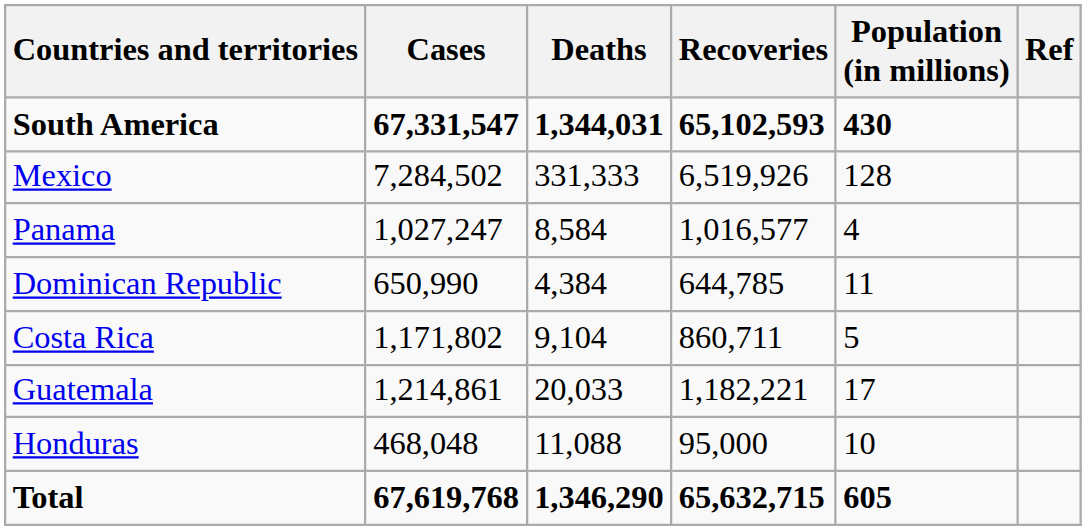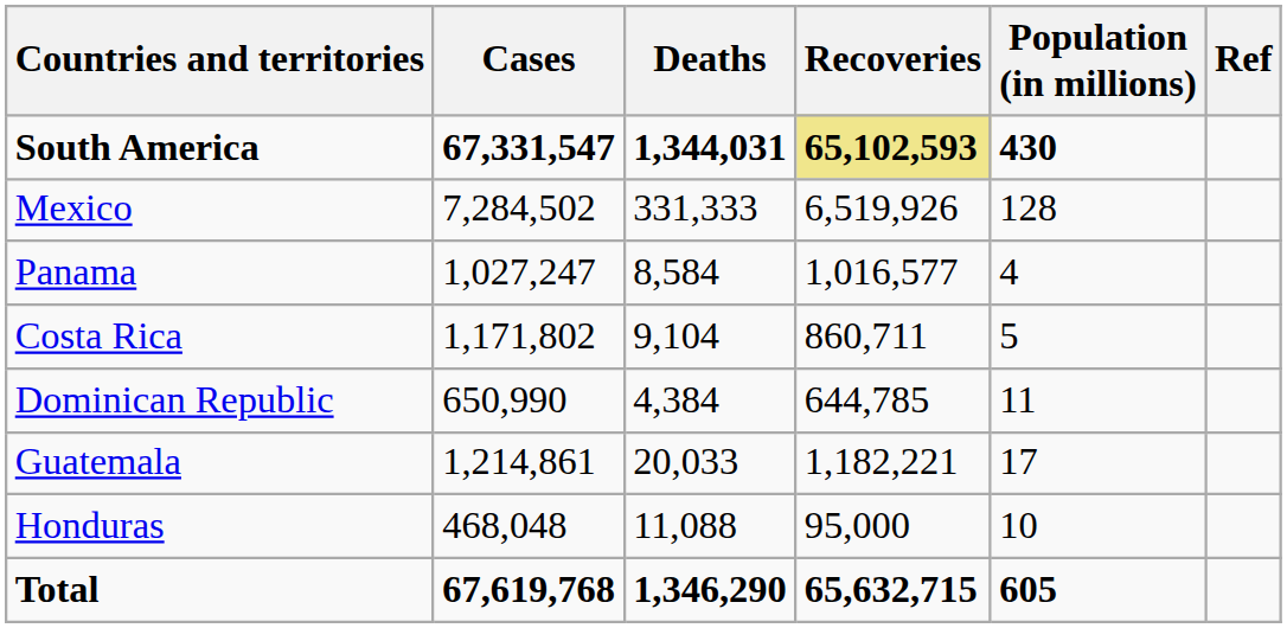South America | Recoveries: no background -> khaki background
rows swapped: Dominican Republic <-> Costa Rica
